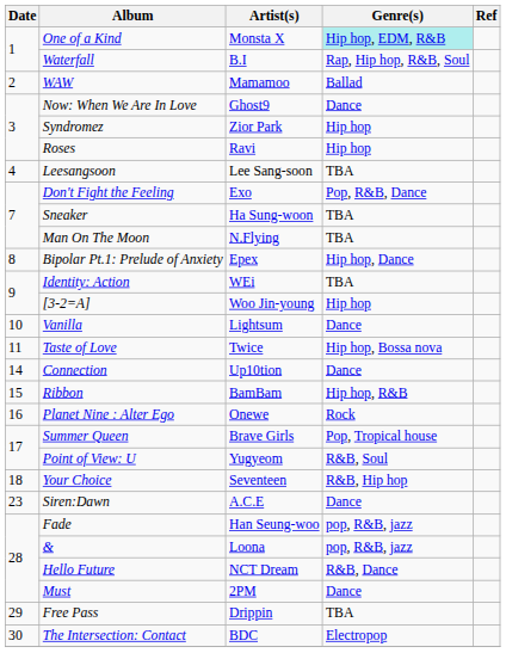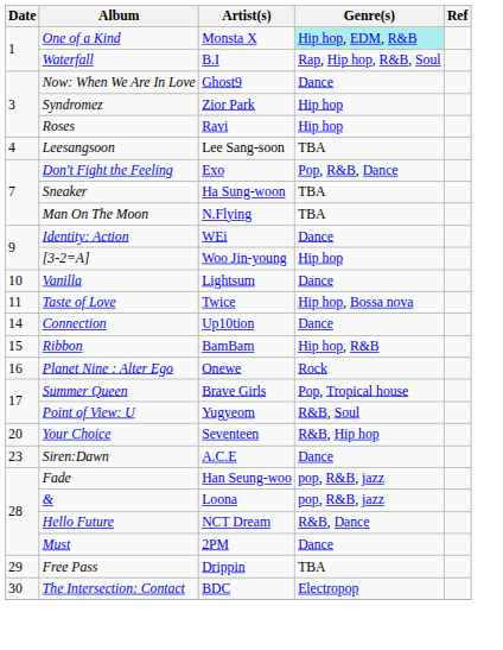- row: 2 | WAW | Mamamoo | Ballad
- row: 8 | Bipolar Pt.1: Prelude of Anxiety | Epex | Hip hop, Dance
Identity: Action | Genre(s): TBA -> Dance
Your Choice | Date: 18 -> 20
